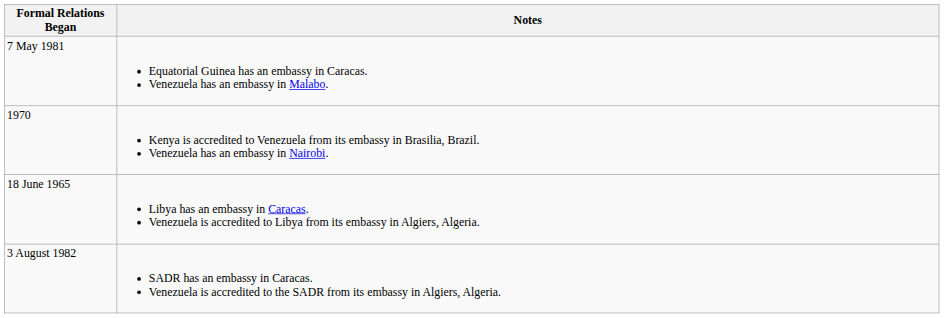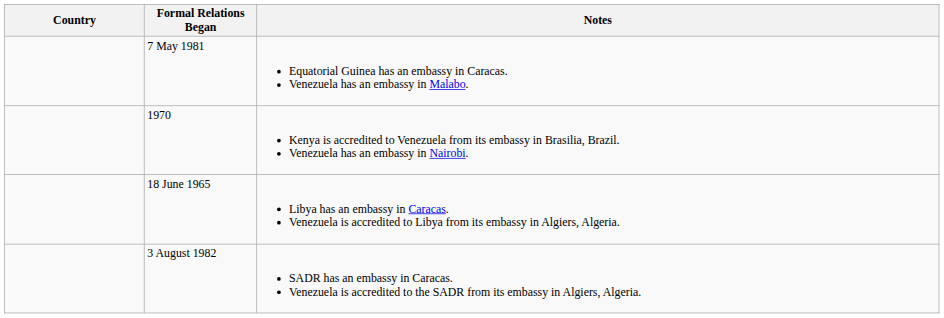+ column: Country
